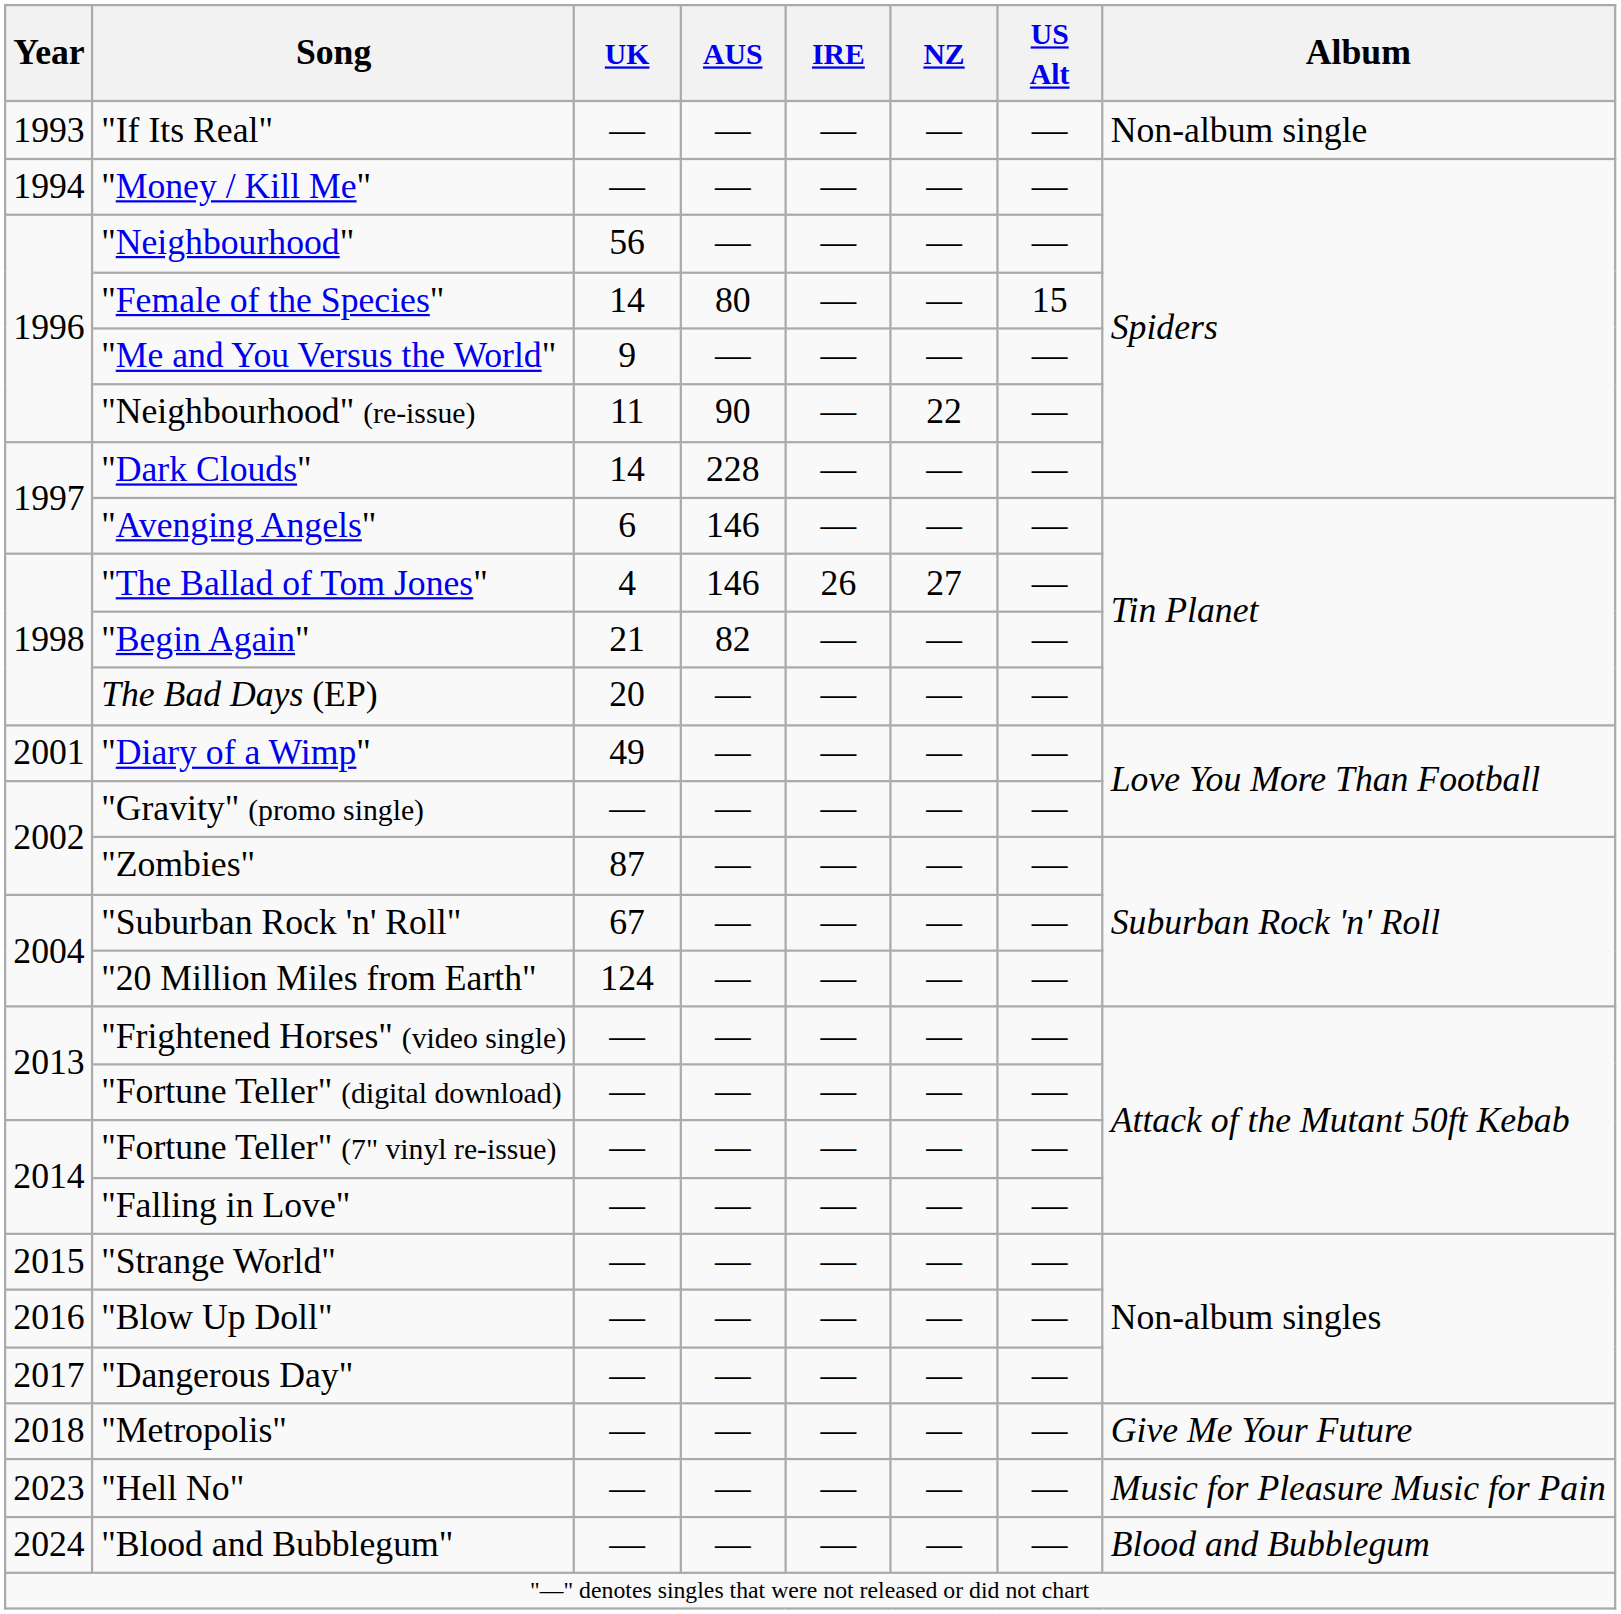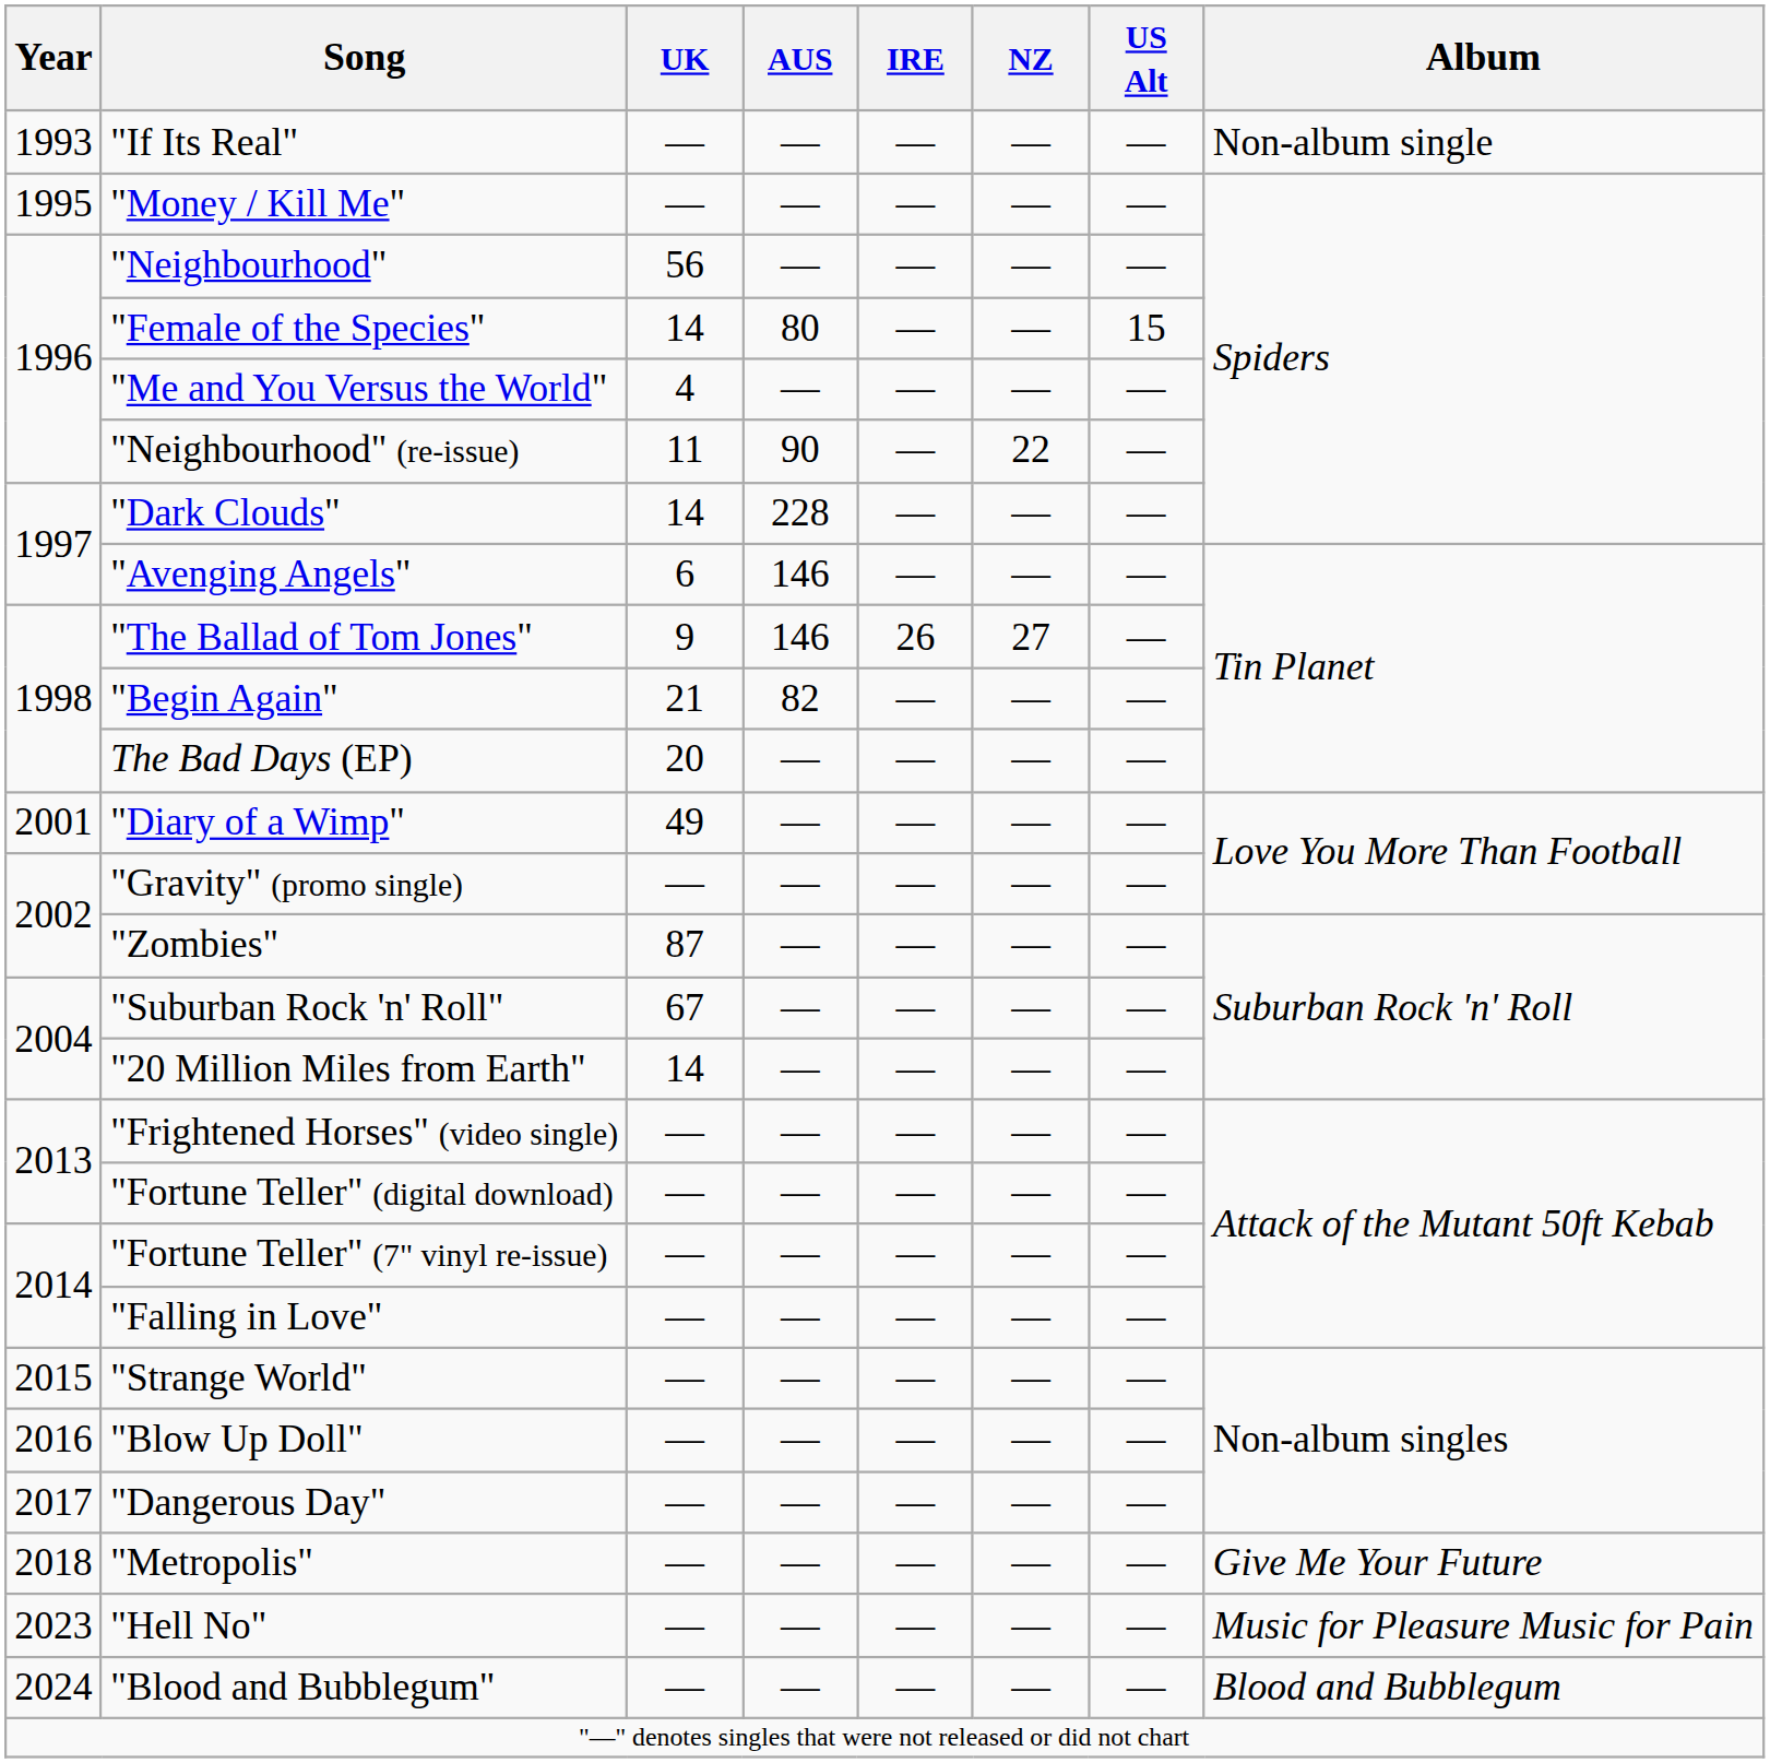"Money / Kill Me" | Year: 1994 -> 1995
"Me and You Versus the World" | UK: 9 -> 4
"The Ballad of Tom Jones" | UK: 4 -> 9
"20 Million Miles from Earth" | UK: 124 -> 14
